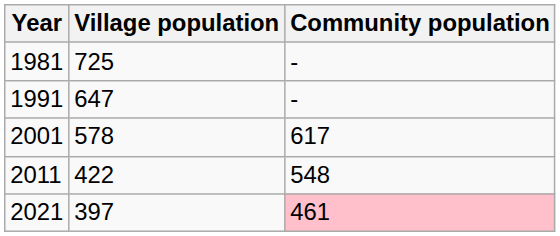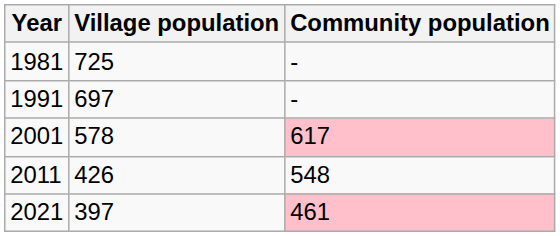1991 | Village population: 647 -> 697
2001 | Community population: no background -> pink background
2011 | Village population: 422 -> 426
